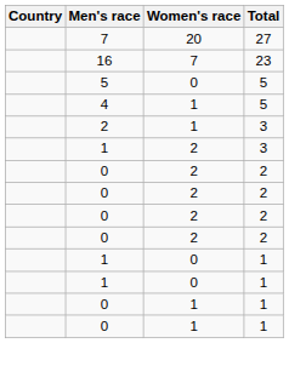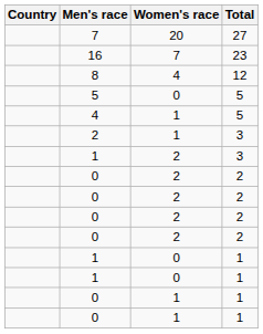+ row: 8 | 4 | 12
